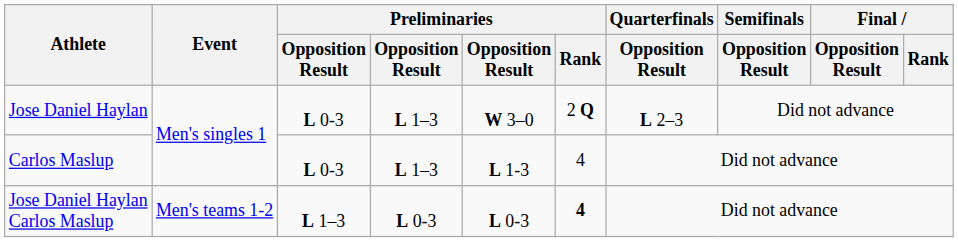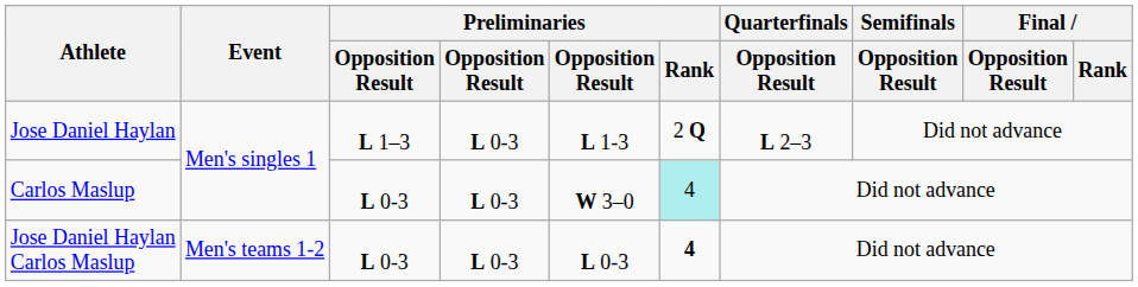Jose Daniel Haylan | column 3: L 0-3 -> L 1–3
Jose Daniel Haylan | column 4: L 1–3 -> L 0-3
Jose Daniel Haylan | column 5: W 3–0 -> L 1-3
Carlos Maslup | column 4: L 1–3 -> L 0-3
Carlos Maslup | column 5: L 1-3 -> W 3–0
Carlos Maslup | Preliminaries / Rank: no background -> paleturquoise background
Jose Daniel Haylan Carlos Maslup | column 3: L 1–3 -> L 0-3
